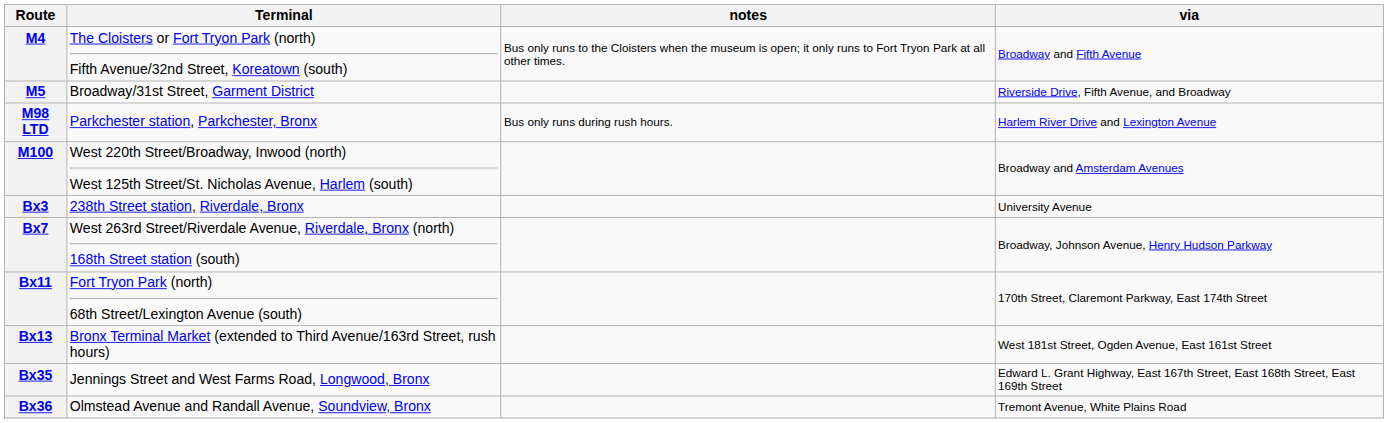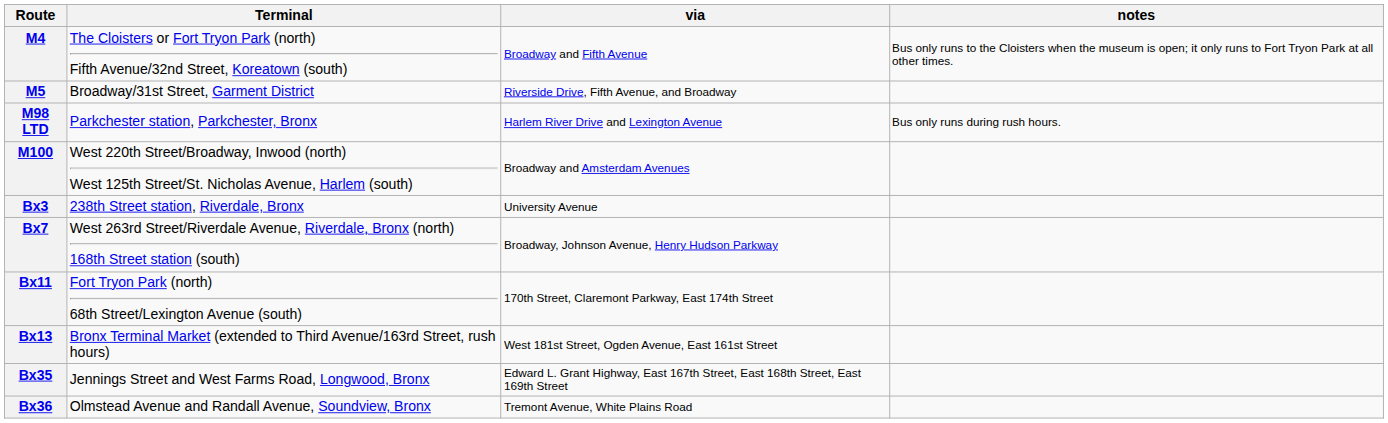columns swapped: via <-> notes
